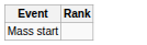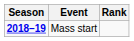+ column: Season | 2018–19
